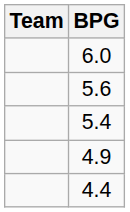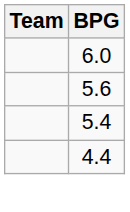- row: 4.9
